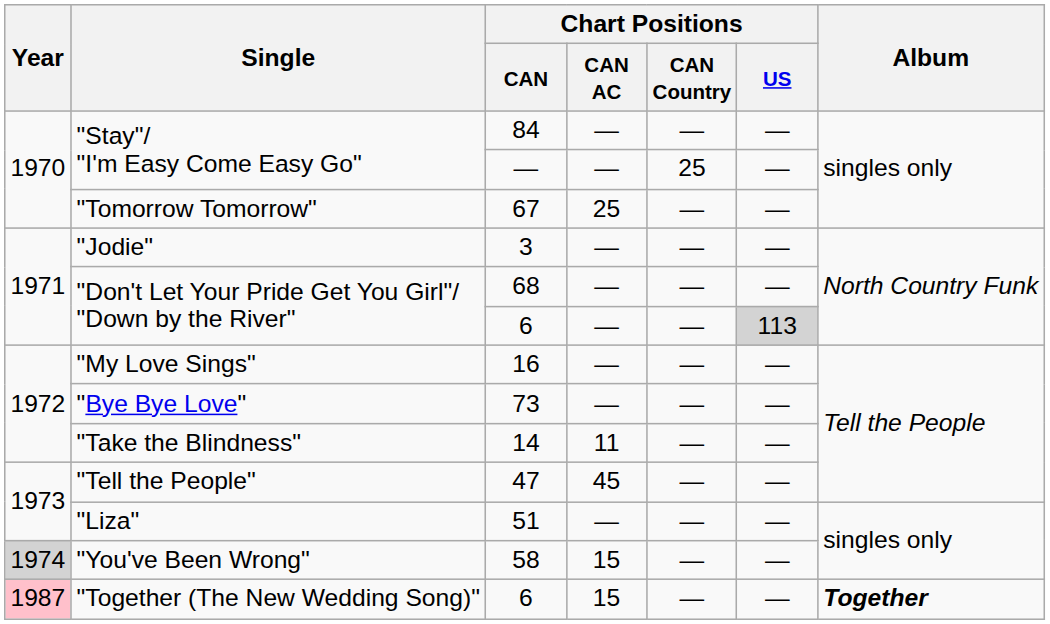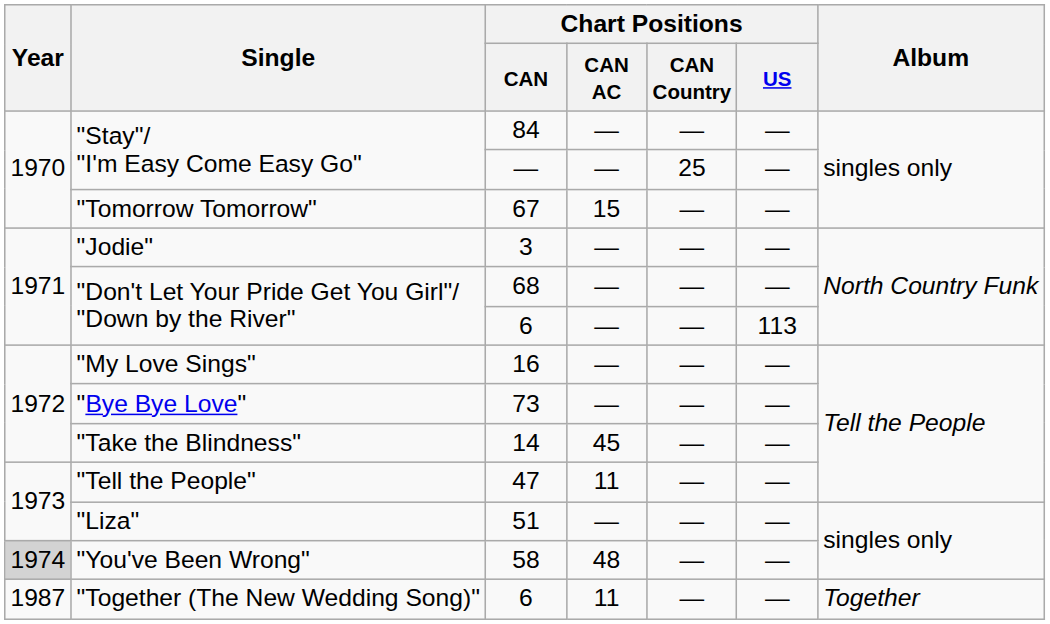67 | Chart Positions / CAN AC: 25 -> 15
"Don't Let Your Pride Get You Girl"/ "Down by the River" / 6 | Chart Positions / US: lightgrey background -> no background
14 | Chart Positions / CAN AC: 11 -> 45
47 | Chart Positions / CAN AC: 45 -> 11
58 | Chart Positions / CAN AC: 15 -> 48
"Together (The New Wedding Song)" / 6 | Year: pink background -> no background
"Together (The New Wedding Song)" / 6 | Chart Positions / CAN AC: 15 -> 11
"Together (The New Wedding Song)" / 6 | Album: bold -> normal
